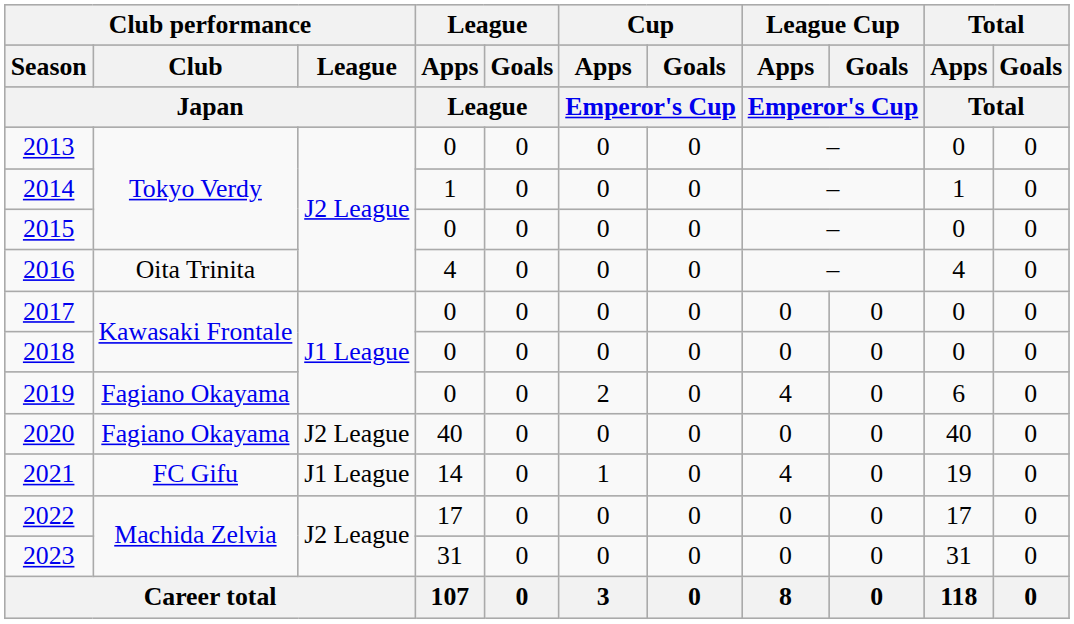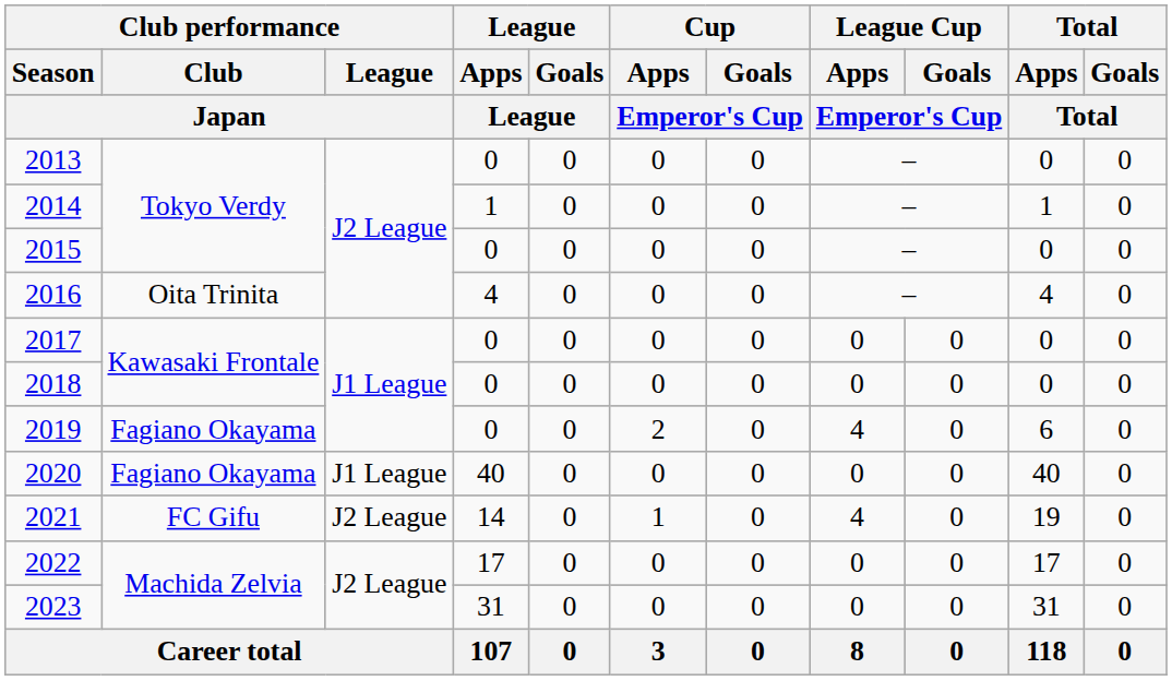2020 | Club performance / League / Japan: J2 League -> J1 League
2021 | Club performance / League / Japan: J1 League -> J2 League
